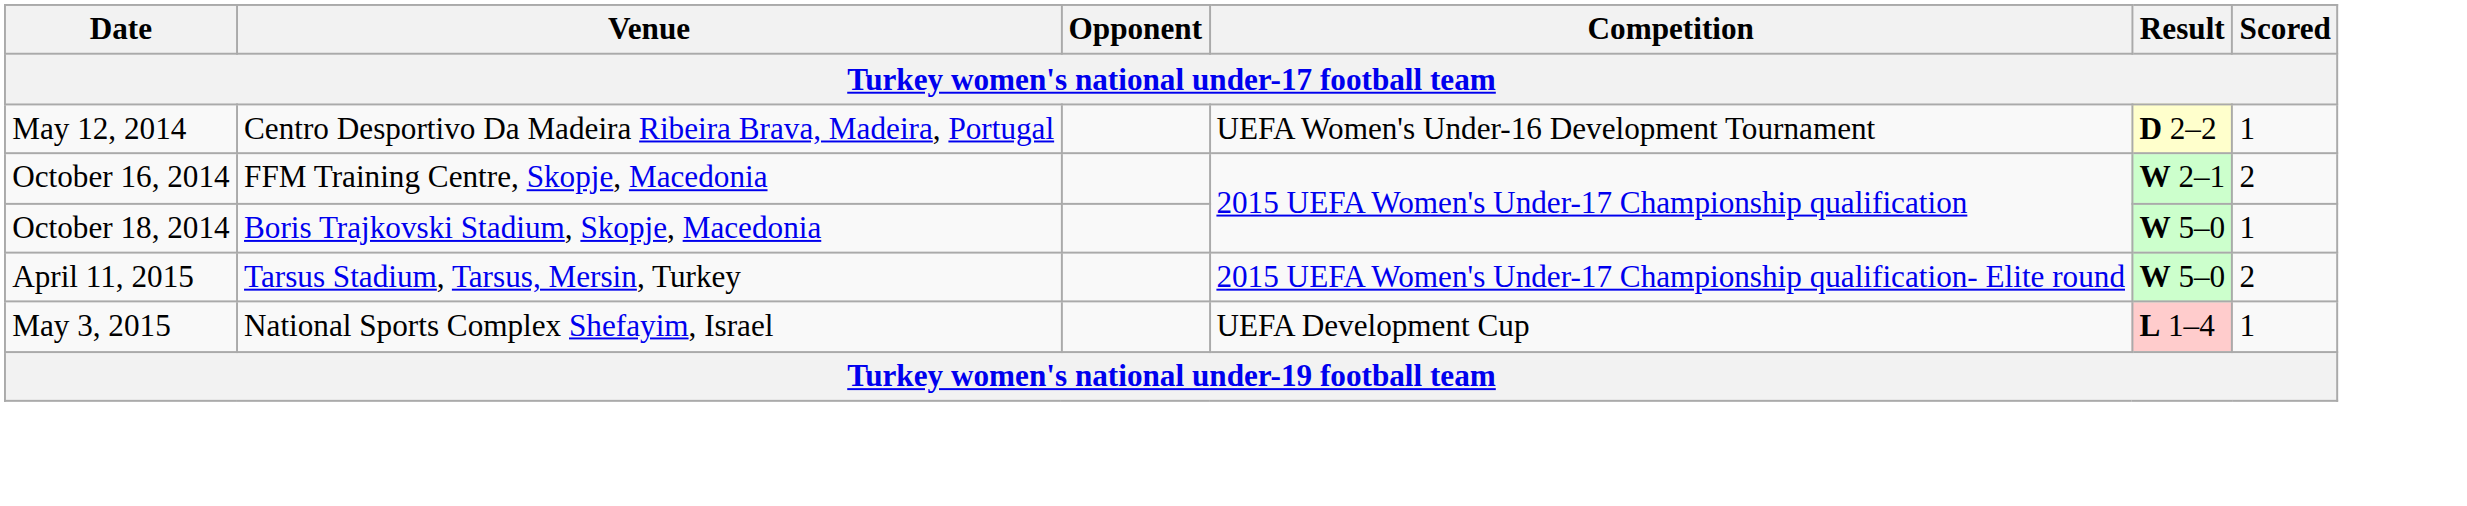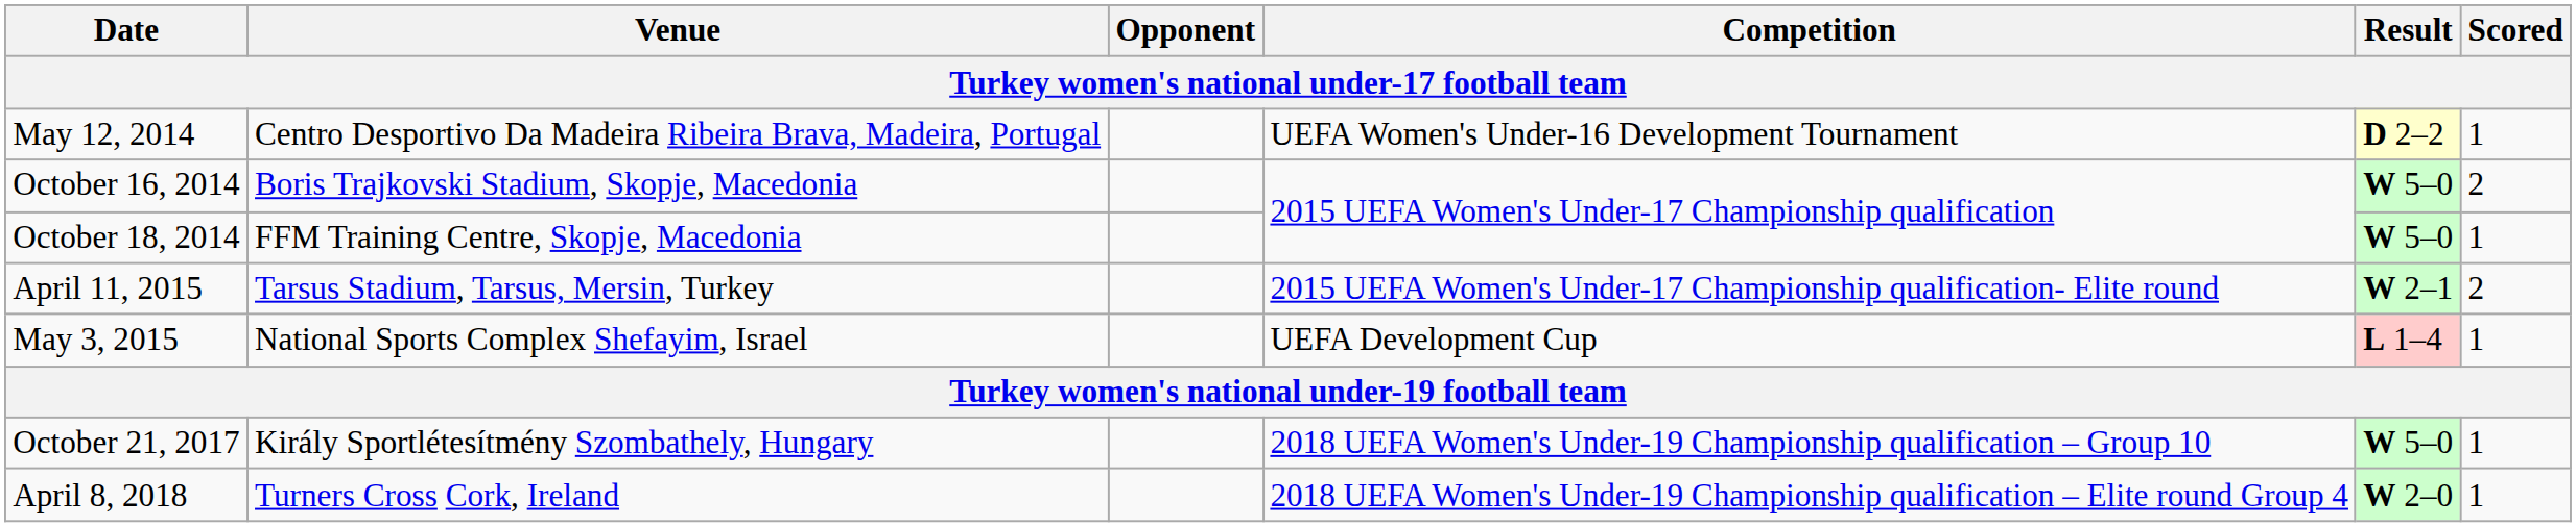October 16, 2014 | Venue: FFM Training Centre, Skopje, Macedonia -> Boris Trajkovski Stadium, Skopje, Macedonia
October 16, 2014 | Result: W 2–1 -> W 5–0
October 18, 2014 | Venue: Boris Trajkovski Stadium, Skopje, Macedonia -> FFM Training Centre, Skopje, Macedonia
April 11, 2015 | Result: W 5–0 -> W 2–1
+ row: October 21, 2017 | Király Sportlétesítmény Szombathely, Hungary | 2018 UEFA Women's Under-19 Championship qualification – Group 10 | W 5–0 | 1
+ row: April 8, 2018 | Turners Cross Cork, Ireland | 2018 UEFA Women's Under-19 Championship qualification – Elite round Group 4 | W 2–0 | 1
